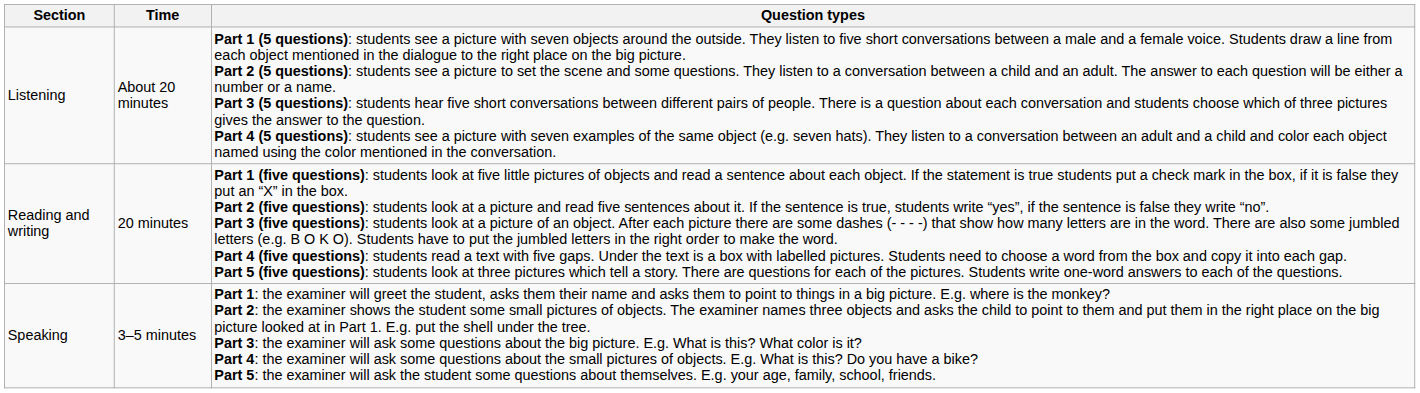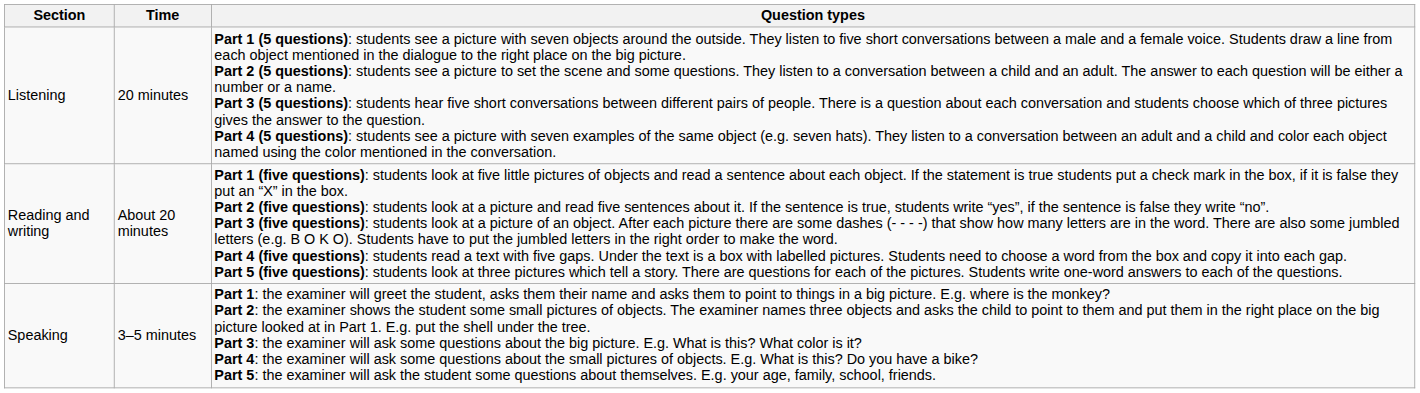Listening | Time: About 20 minutes -> 20 minutes
Reading and writing | Time: 20 minutes -> About 20 minutes
